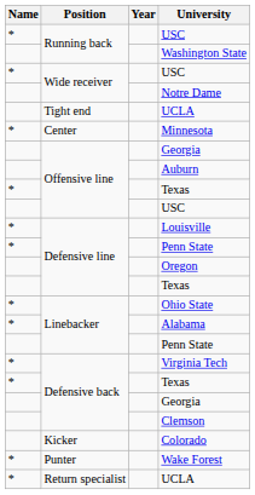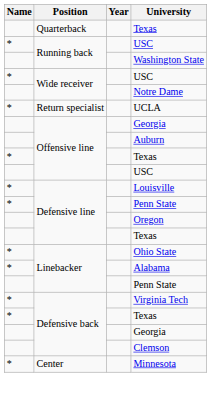+ row: Quarterback | Texas
- row: Tight end | UCLA
rows swapped: Minnesota <-> Return specialist / UCLA
- row: Kicker | Colorado
- row: * | Punter | Wake Forest
